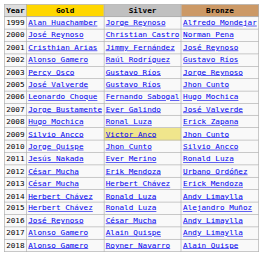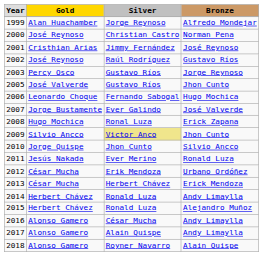2002 | column 2: Alonso Gamero -> José Reynoso
2016 | column 2: José Reynoso -> Alonso Gamero
